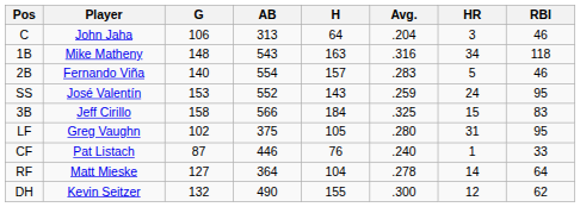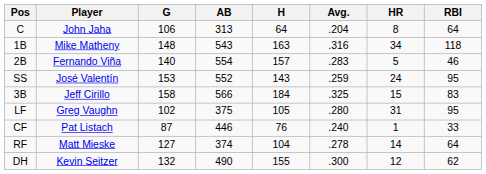C | HR: 3 -> 8
C | RBI: 46 -> 64
RF | AB: 364 -> 374
